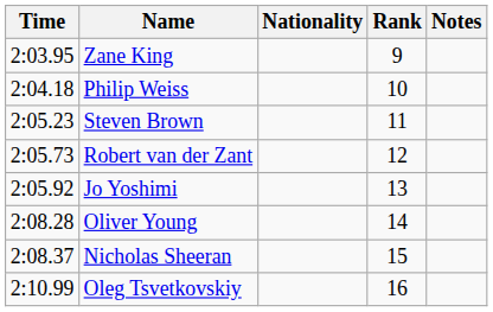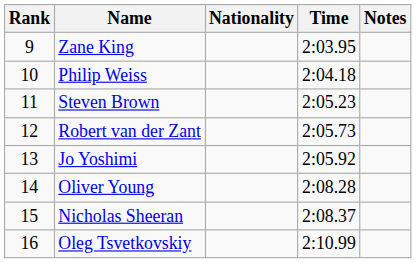columns swapped: Rank <-> Time
